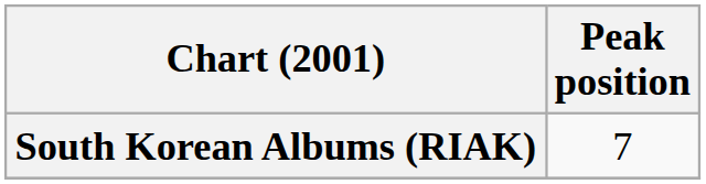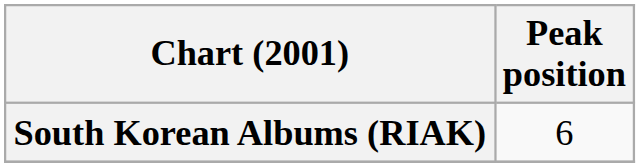South Korean Albums (RIAK) | Peak position: 7 -> 6
